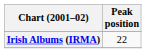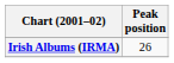Irish Albums (IRMA) | Peak position: 22 -> 26
